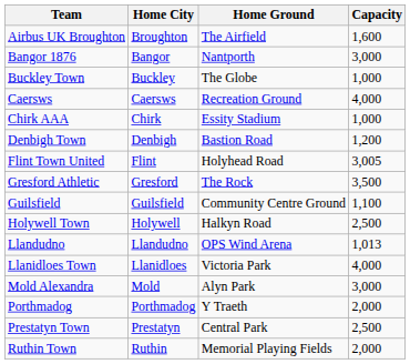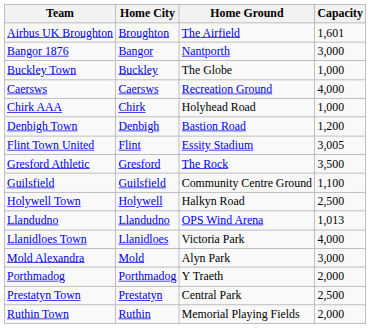Airbus UK Broughton | Capacity: 1,600 -> 1,601
Chirk AAA | Home Ground: Essity Stadium -> Holyhead Road
Flint Town United | Home Ground: Holyhead Road -> Essity Stadium
